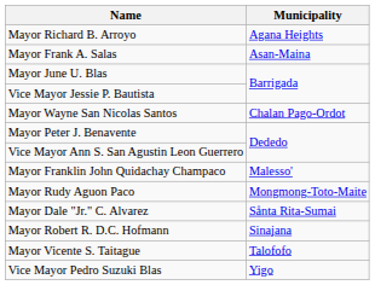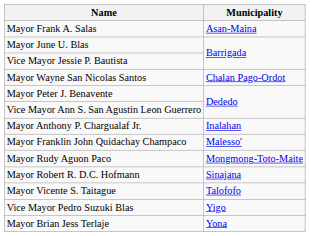- row: Mayor Richard B. Arroyo | Agana Heights
+ row: Mayor Anthony P. Chargualaf Jr. | Inalahan
- row: Mayor Dale "Jr." C. Alvarez | Sånta Rita-Sumai
+ row: Mayor Brian Jess Terlaje | Yona
